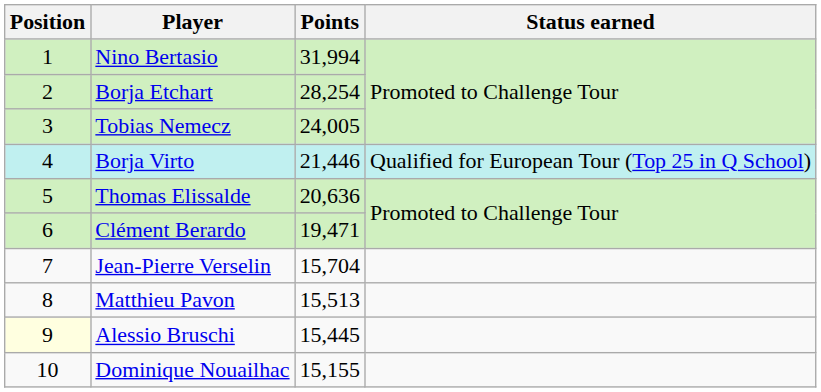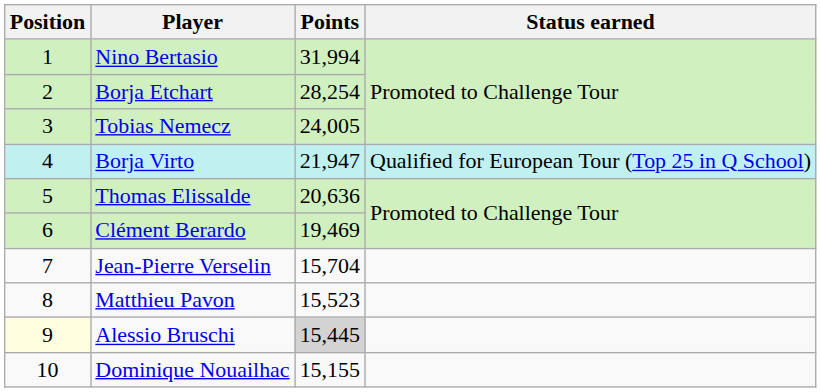Borja Virto | Points: 21,446 -> 21,947
Clément Berardo | Points: 19,471 -> 19,469
Matthieu Pavon | Points: 15,513 -> 15,523
Alessio Bruschi | Points: no background -> lightgrey background
